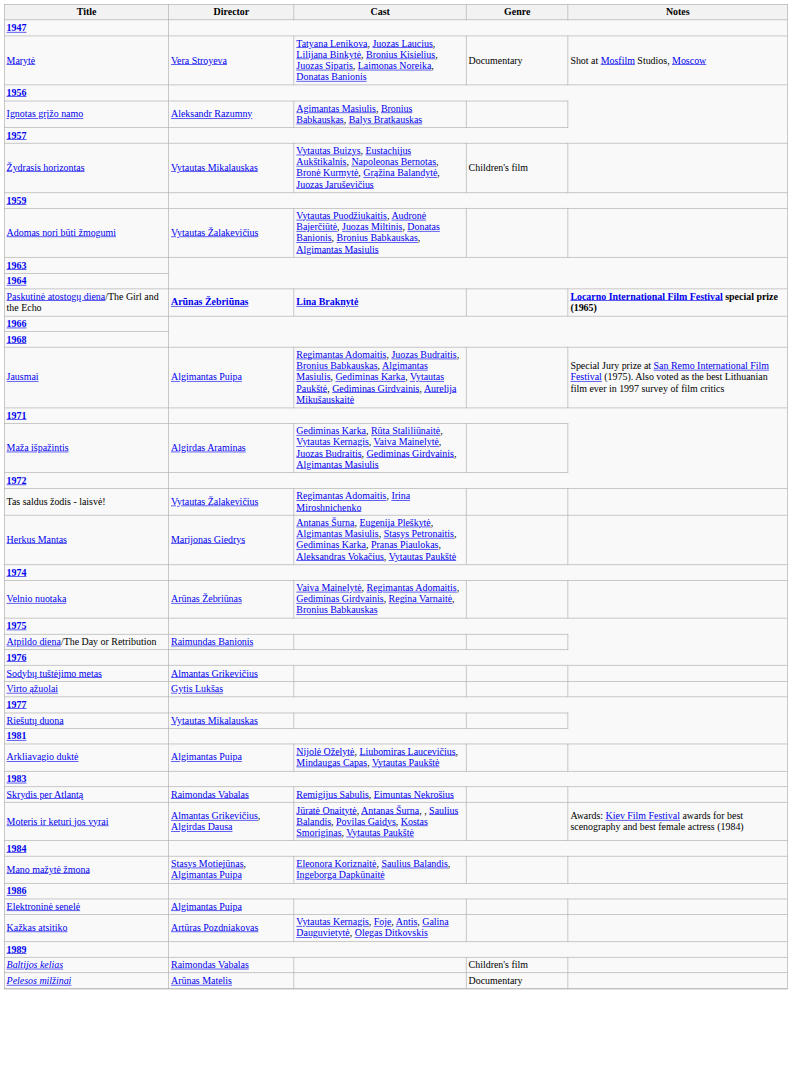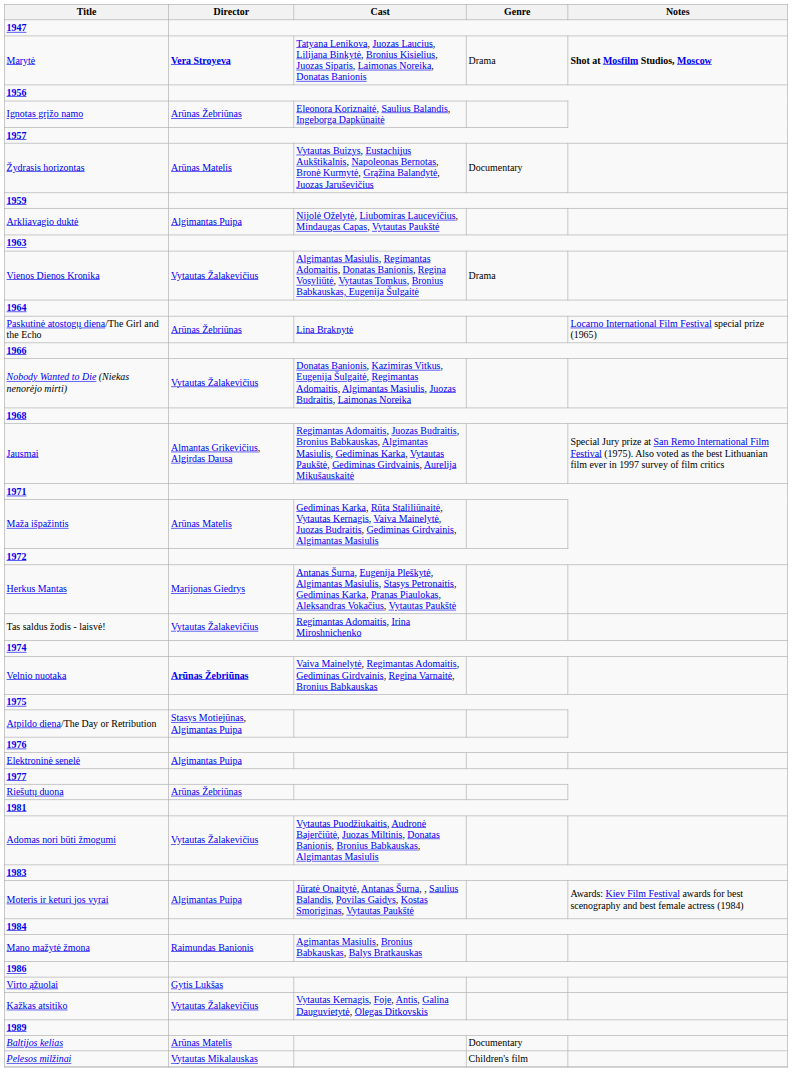Marytė | Director: normal -> bold
Marytė | Genre: Documentary -> Drama
Marytė | Notes: normal -> bold
Ignotas grįžo namo | Director: Aleksandr Razumny -> Arūnas Žebriūnas
Ignotas grįžo namo | Cast: Agimantas Masiulis, Bronius Babkauskas, Balys Bratkauskas -> Eleonora Koriznaitė, Saulius Balandis, Ingeborga Dapkūnaitė
Žydrasis horizontas | Director: Vytautas Mikalauskas -> Arūnas Matelis
Žydrasis horizontas | Genre: Children's film -> Documentary
rows swapped: Adomas nori būti žmogumi <-> Arkliavagio duktė
+ row: Vienos Dienos Kronika | Vytautas Žalakevičius | Algimantas Masiulis, Regimantas Adomaitis, Donatas Banionis, Regina Vosyliūtė, Vytautas Tomkus, Bronius Babkauskas, Eugenija Šulgaitė | Drama
Paskutinė atostogų diena/The Girl and the Echo | Director: bold -> normal
Paskutinė atostogų diena/The Girl and the Echo | Cast: bold -> normal
Paskutinė atostogų diena/The Girl and the Echo | Notes: bold -> normal
+ row: Nobody Wanted to Die (Niekas nenorėjo mirti) | Vytautas Žalakevičius | Donatas Banionis, Kazimiras Vitkus, Eugenija Šulgaitė, Regimantas Adomaitis, Algimantas Masiulis, Juozas Budraitis, Laimonas Noreika
Jausmai | Director: Algimantas Puipa -> Almantas Grikevičius, Algirdas Dausa
Maža išpažintis | Director: Algirdas Araminas -> Arūnas Matelis
rows swapped: Herkus Mantas <-> Tas saldus žodis - laisvė!
Velnio nuotaka | Director: normal -> bold
Atpildo diena/The Day or Retribution | Director: Raimundas Banionis -> Stasys Motiejūnas, Algimantas Puipa
- row: Sodybų tuštėjimo metas | Almantas Grikevičius
rows swapped: Virto ąžuolai <-> Elektroninė senelė
Riešutų duona | Director: Vytautas Mikalauskas -> Arūnas Žebriūnas
- row: Skrydis per Atlantą | Raimondas Vabalas | Remigijus Sabulis, Eimuntas Nekrošius
Moteris ir keturi jos vyrai | Director: Almantas Grikevičius, Algirdas Dausa -> Algimantas Puipa
Mano mažytė žmona | Director: Stasys Motiejūnas, Algimantas Puipa -> Raimundas Banionis
Mano mažytė žmona | Cast: Eleonora Koriznaitė, Saulius Balandis, Ingeborga Dapkūnaitė -> Agimantas Masiulis, Bronius Babkauskas, Balys Bratkauskas
Kažkas atsitiko | Director: Artūras Pozdniakovas -> Vytautas Žalakevičius
Baltijos kelias | Director: Raimondas Vabalas -> Arūnas Matelis
Baltijos kelias | Genre: Children's film -> Documentary
Pelesos milžinai | Director: Arūnas Matelis -> Vytautas Mikalauskas
Pelesos milžinai | Genre: Documentary -> Children's film
